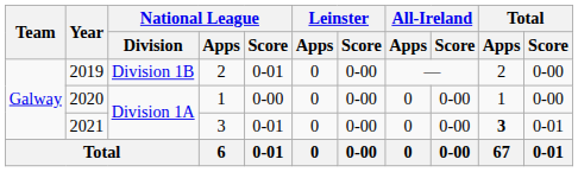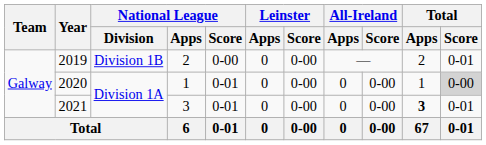2019 | National League / Score: 0-01 -> 0-00
2019 | Total / Score: 0-00 -> 0-01
2020 | National League / Score: 0-00 -> 0-01
2020 | Total / Score: no background -> lightgrey background
